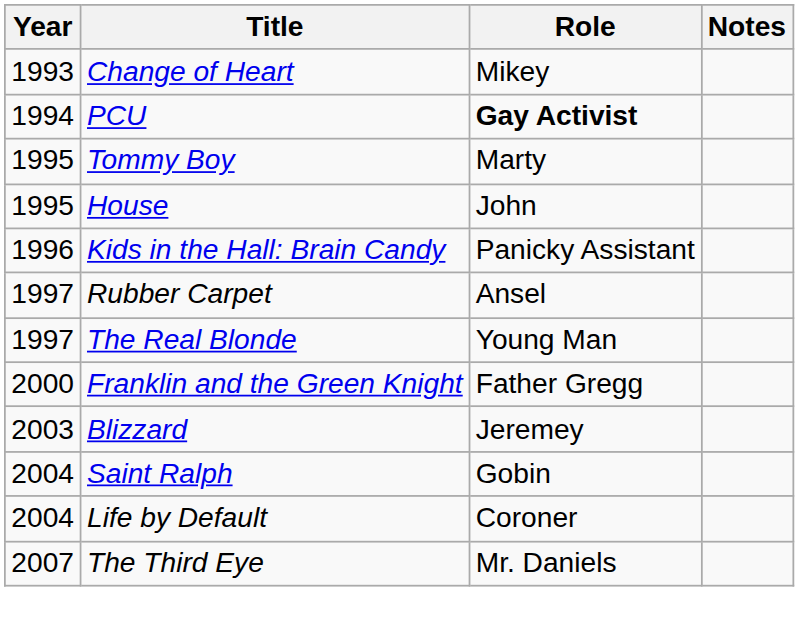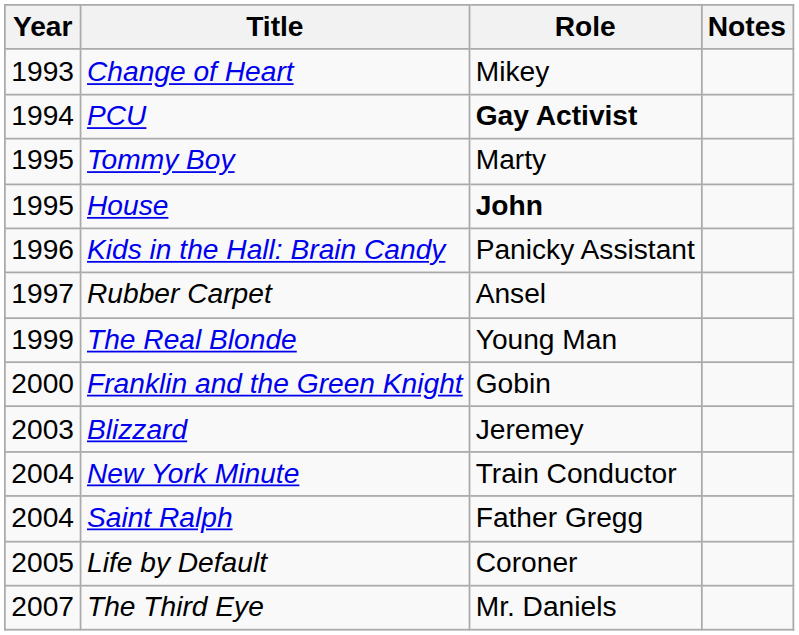House | Role: normal -> bold
The Real Blonde | Year: 1997 -> 1999
Franklin and the Green Knight | Role: Father Gregg -> Gobin
+ row: 2004 | New York Minute | Train Conductor
Saint Ralph | Role: Gobin -> Father Gregg
Life by Default | Year: 2004 -> 2005
